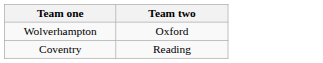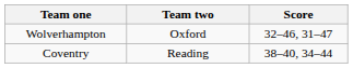+ column: Score | 32–46, 31–47 | 38–40, 34–44
